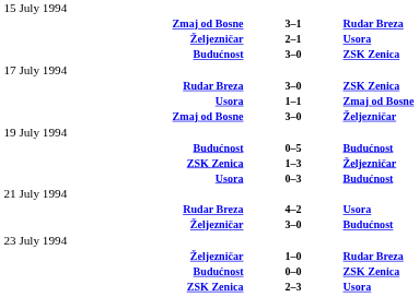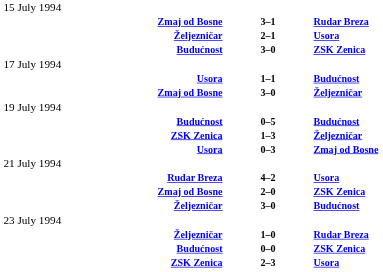- row: Rudar Breza | 3–0 | ZSK Zenica
1–1 | column 3: Zmaj od Bosne -> Budućnost
0–3 | column 3: Budućnost -> Zmaj od Bosne
+ row: Zmaj od Bosne | 2–0 | ZSK Zenica
